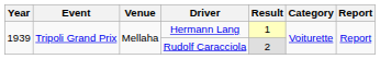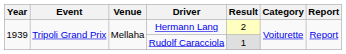Hermann Lang | Result: 1 -> 2
Rudolf Caracciola | Result: 2 -> 1
